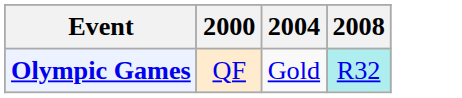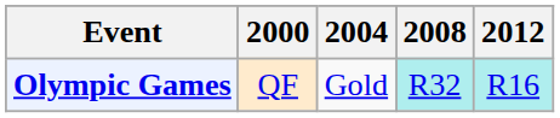+ column: 2012 | R16
